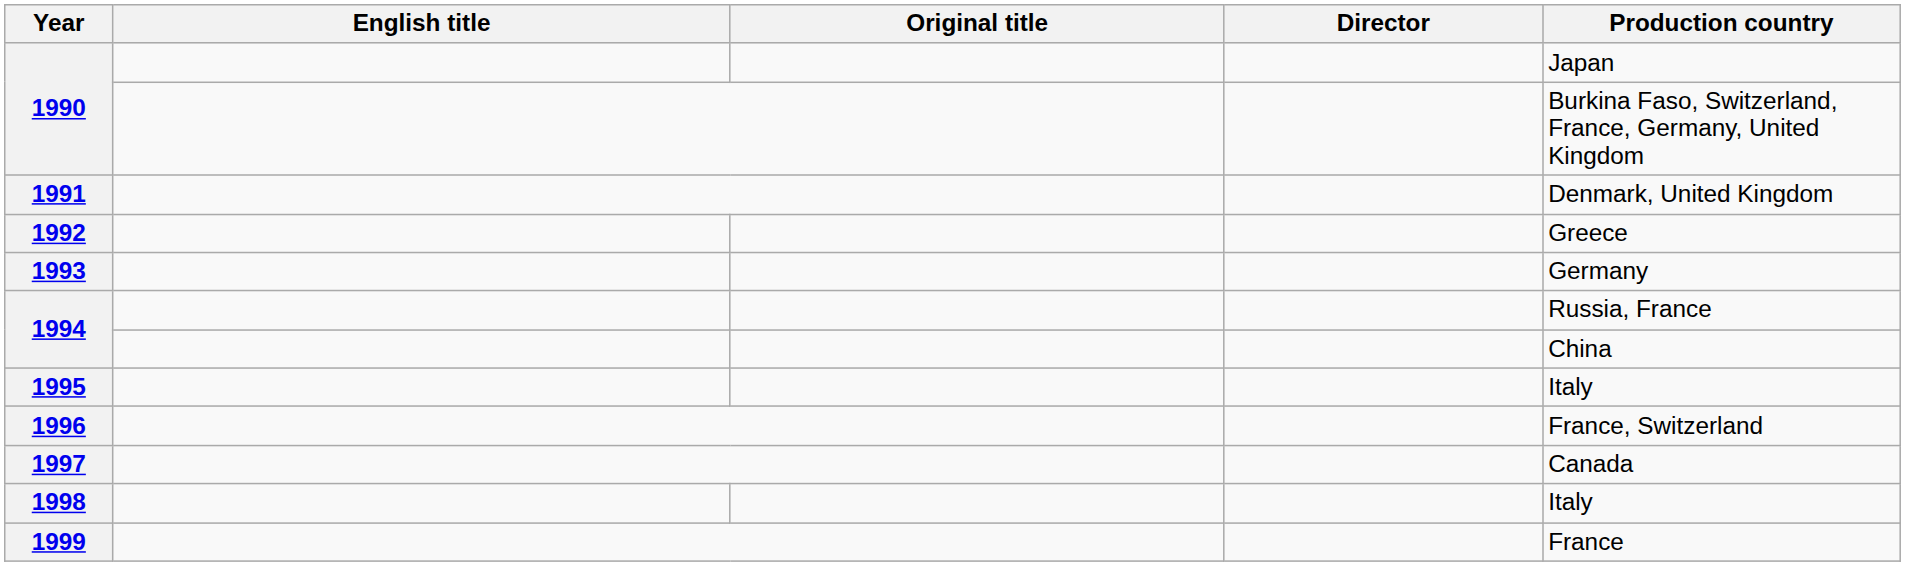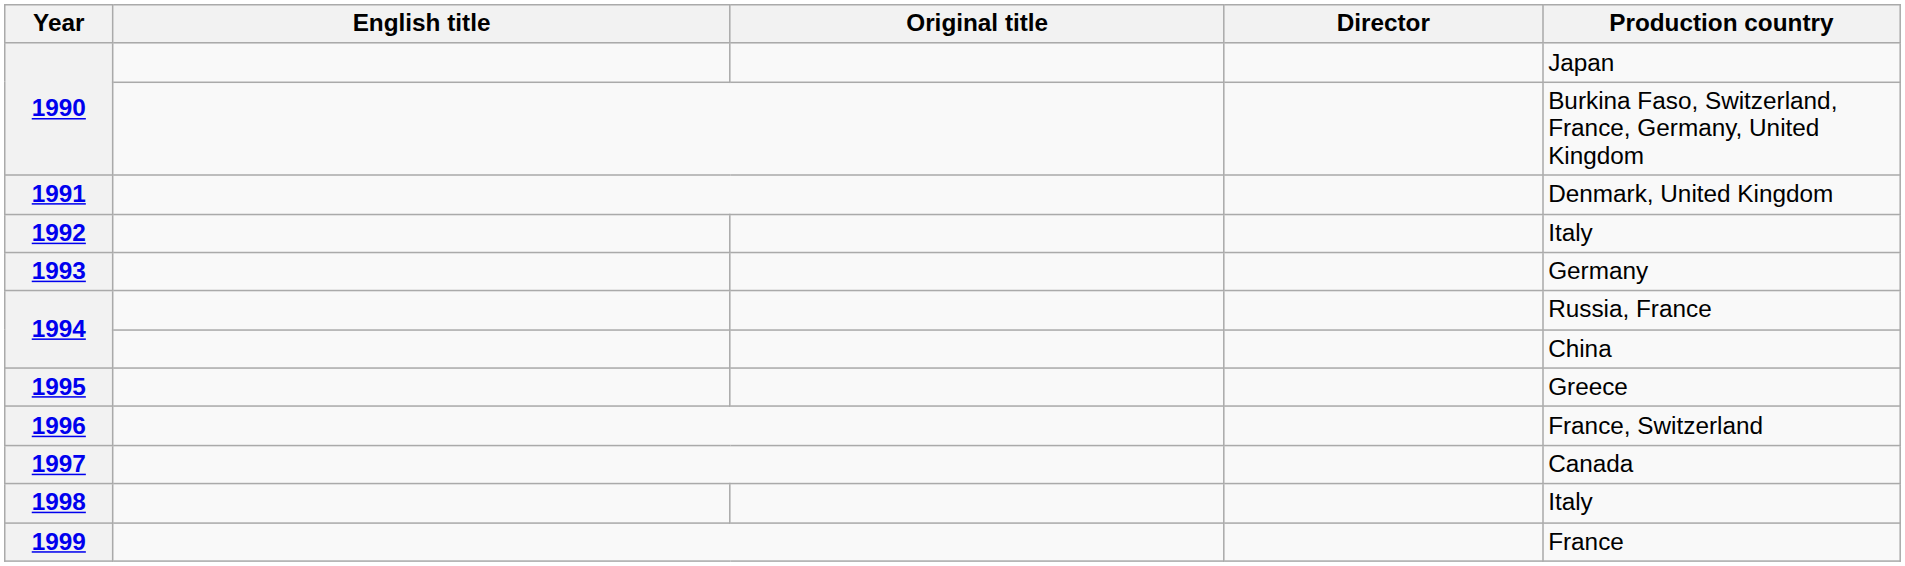1992 | Production country: Greece -> Italy
1995 | Production country: Italy -> Greece
